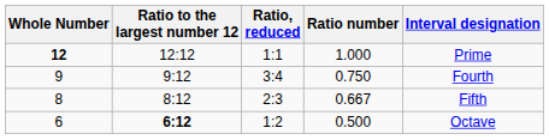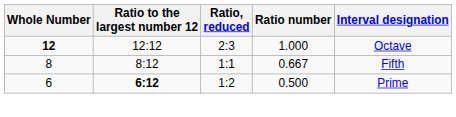12 | Ratio, reduced: 1:1 -> 2:3
12 | Interval designation: Prime -> Octave
- row: 9 | 9:12 | 3:4 | 0.750 | Fourth
8 | Ratio, reduced: 2:3 -> 1:1
6 | Interval designation: Octave -> Prime
